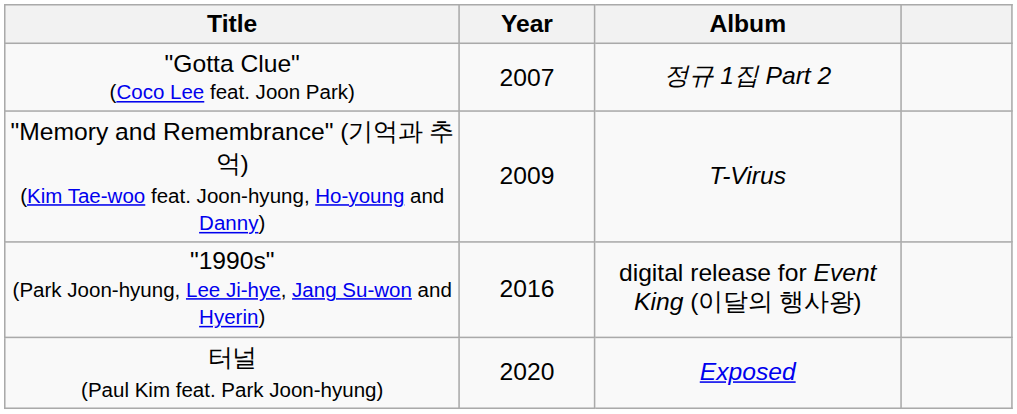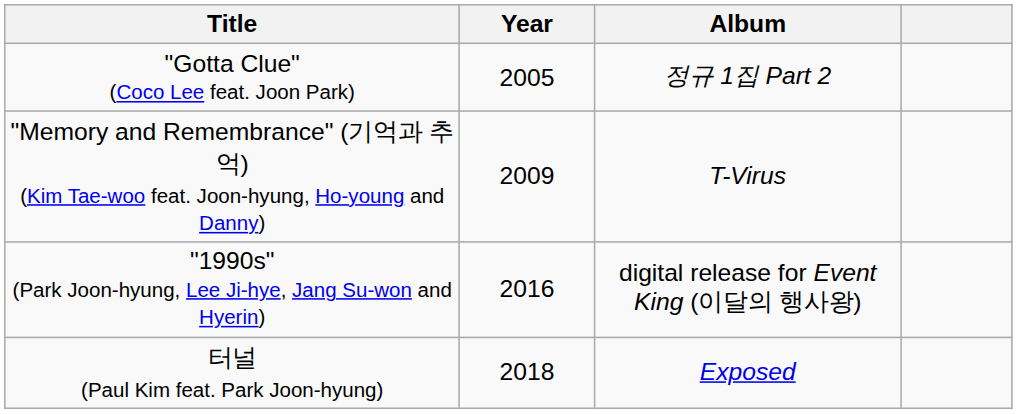"Gotta Clue" (Coco Lee feat. Joon Park) | Year: 2007 -> 2005
터널 (Paul Kim feat. Park Joon-hyung) | Year: 2020 -> 2018
